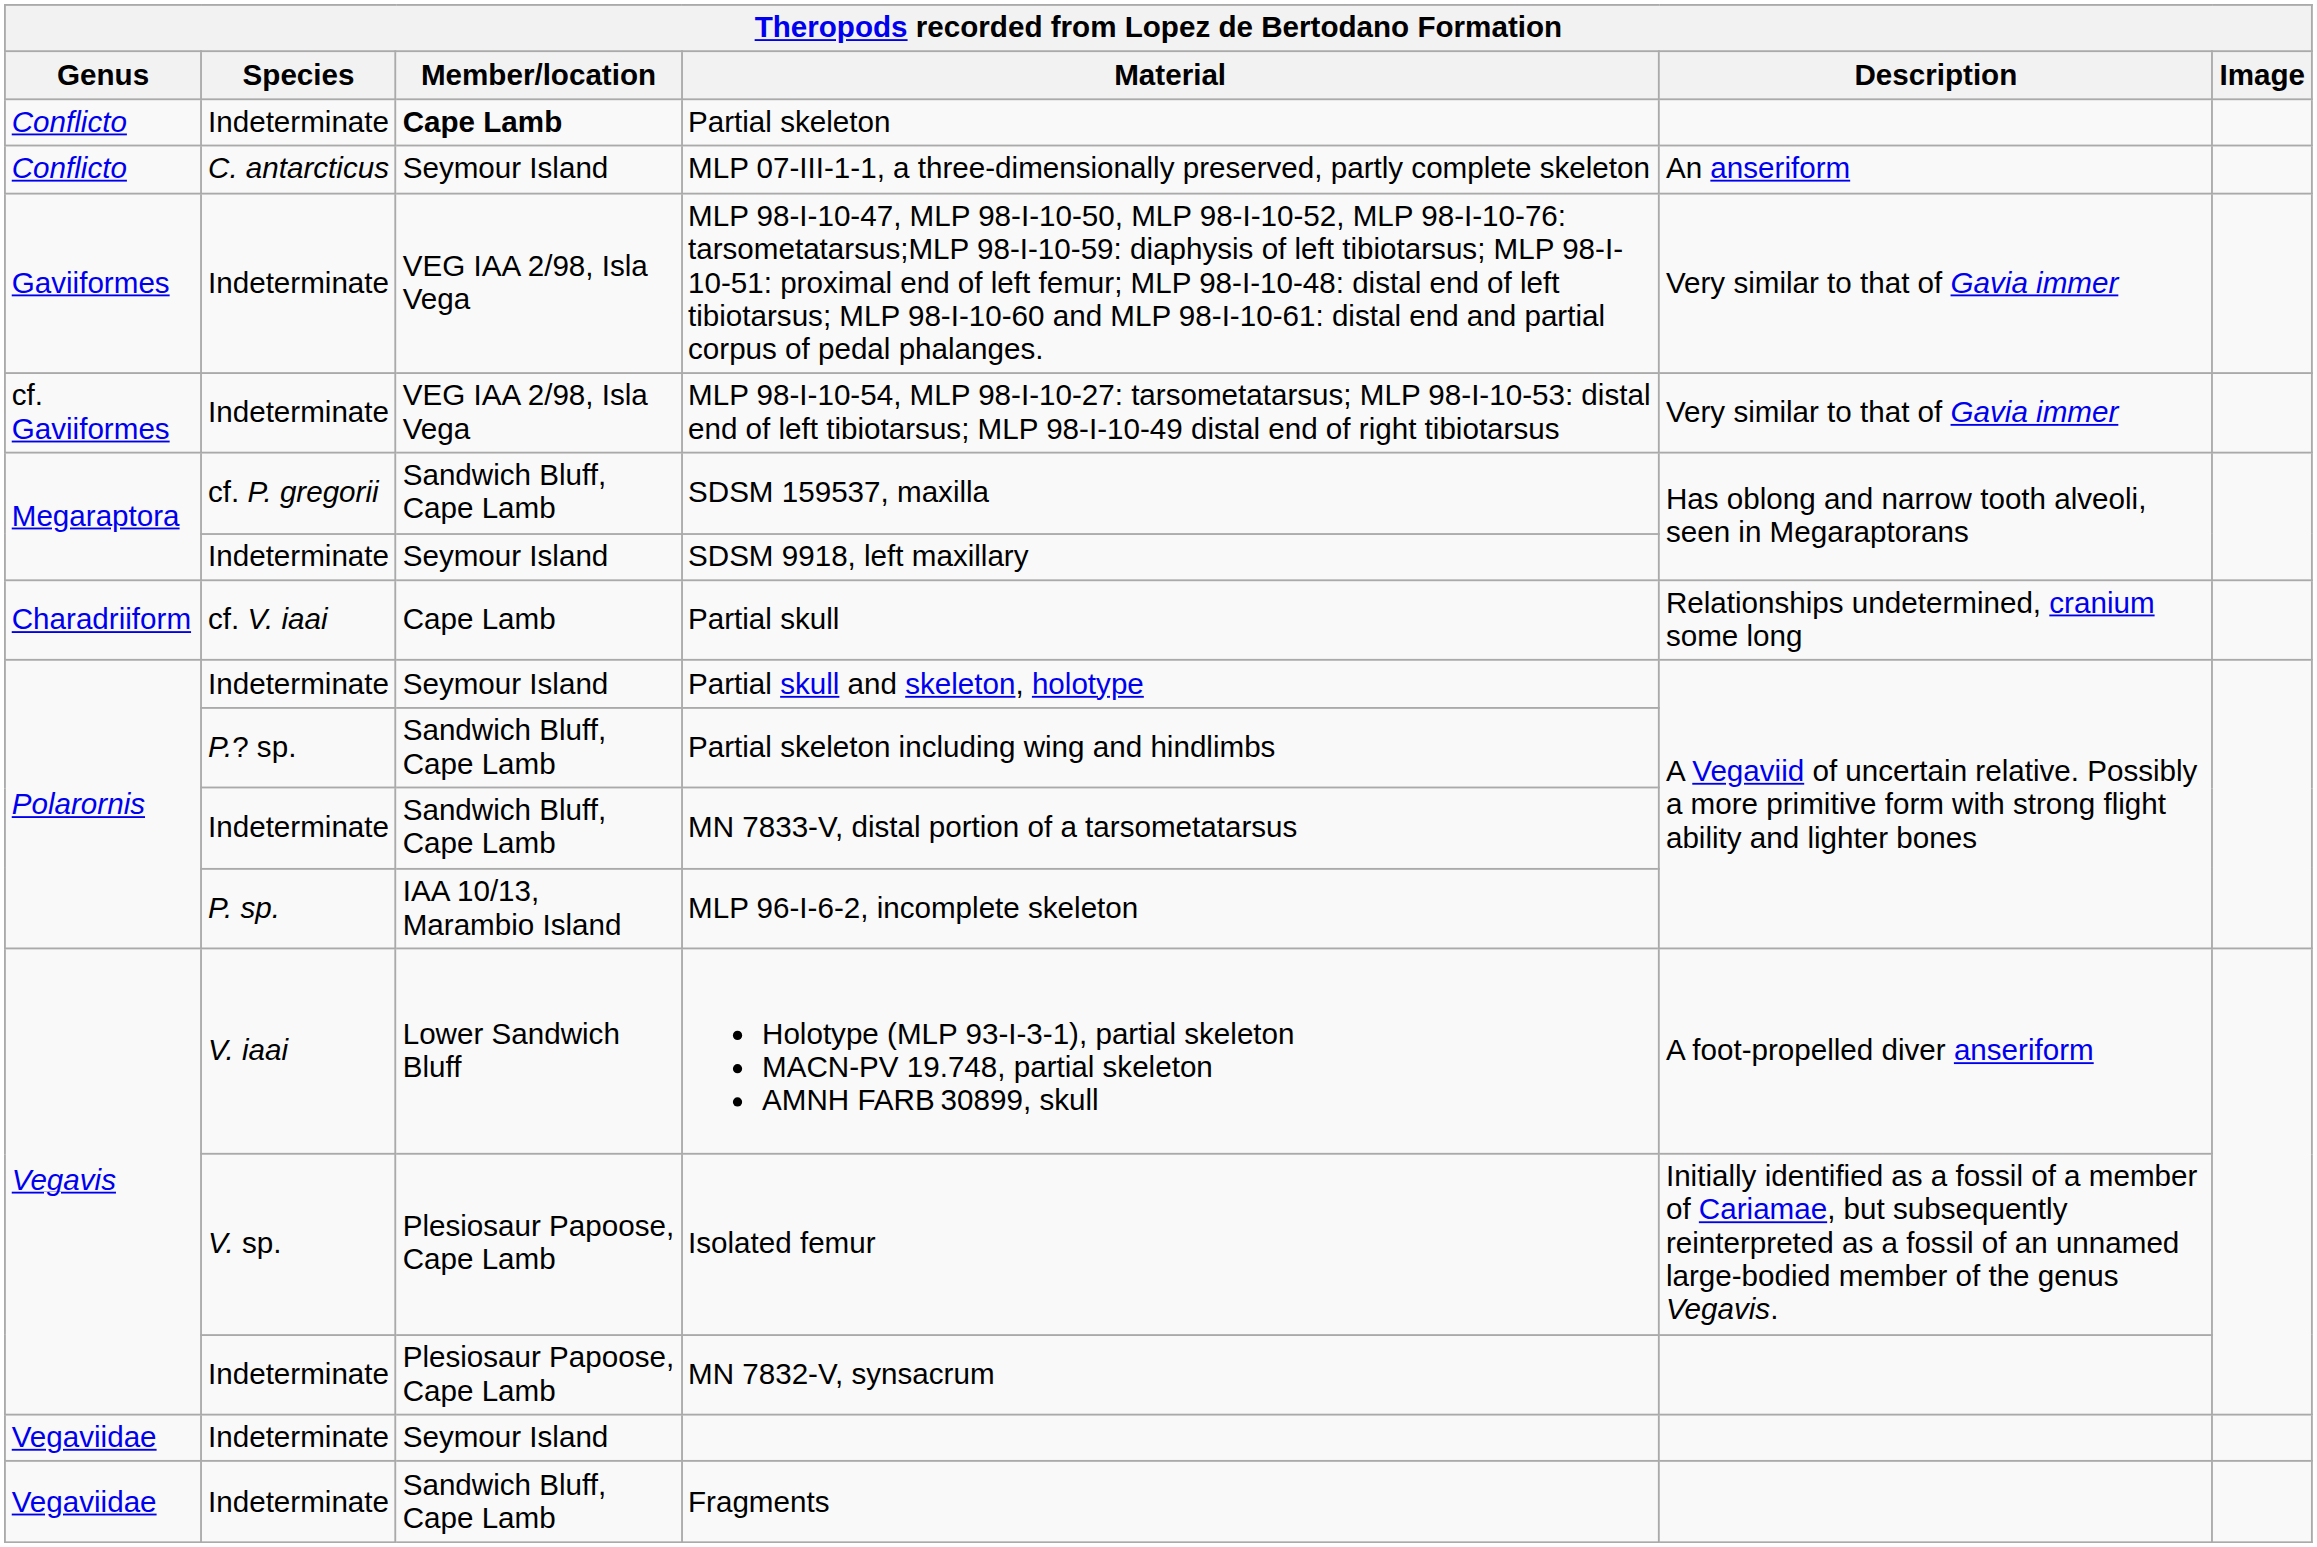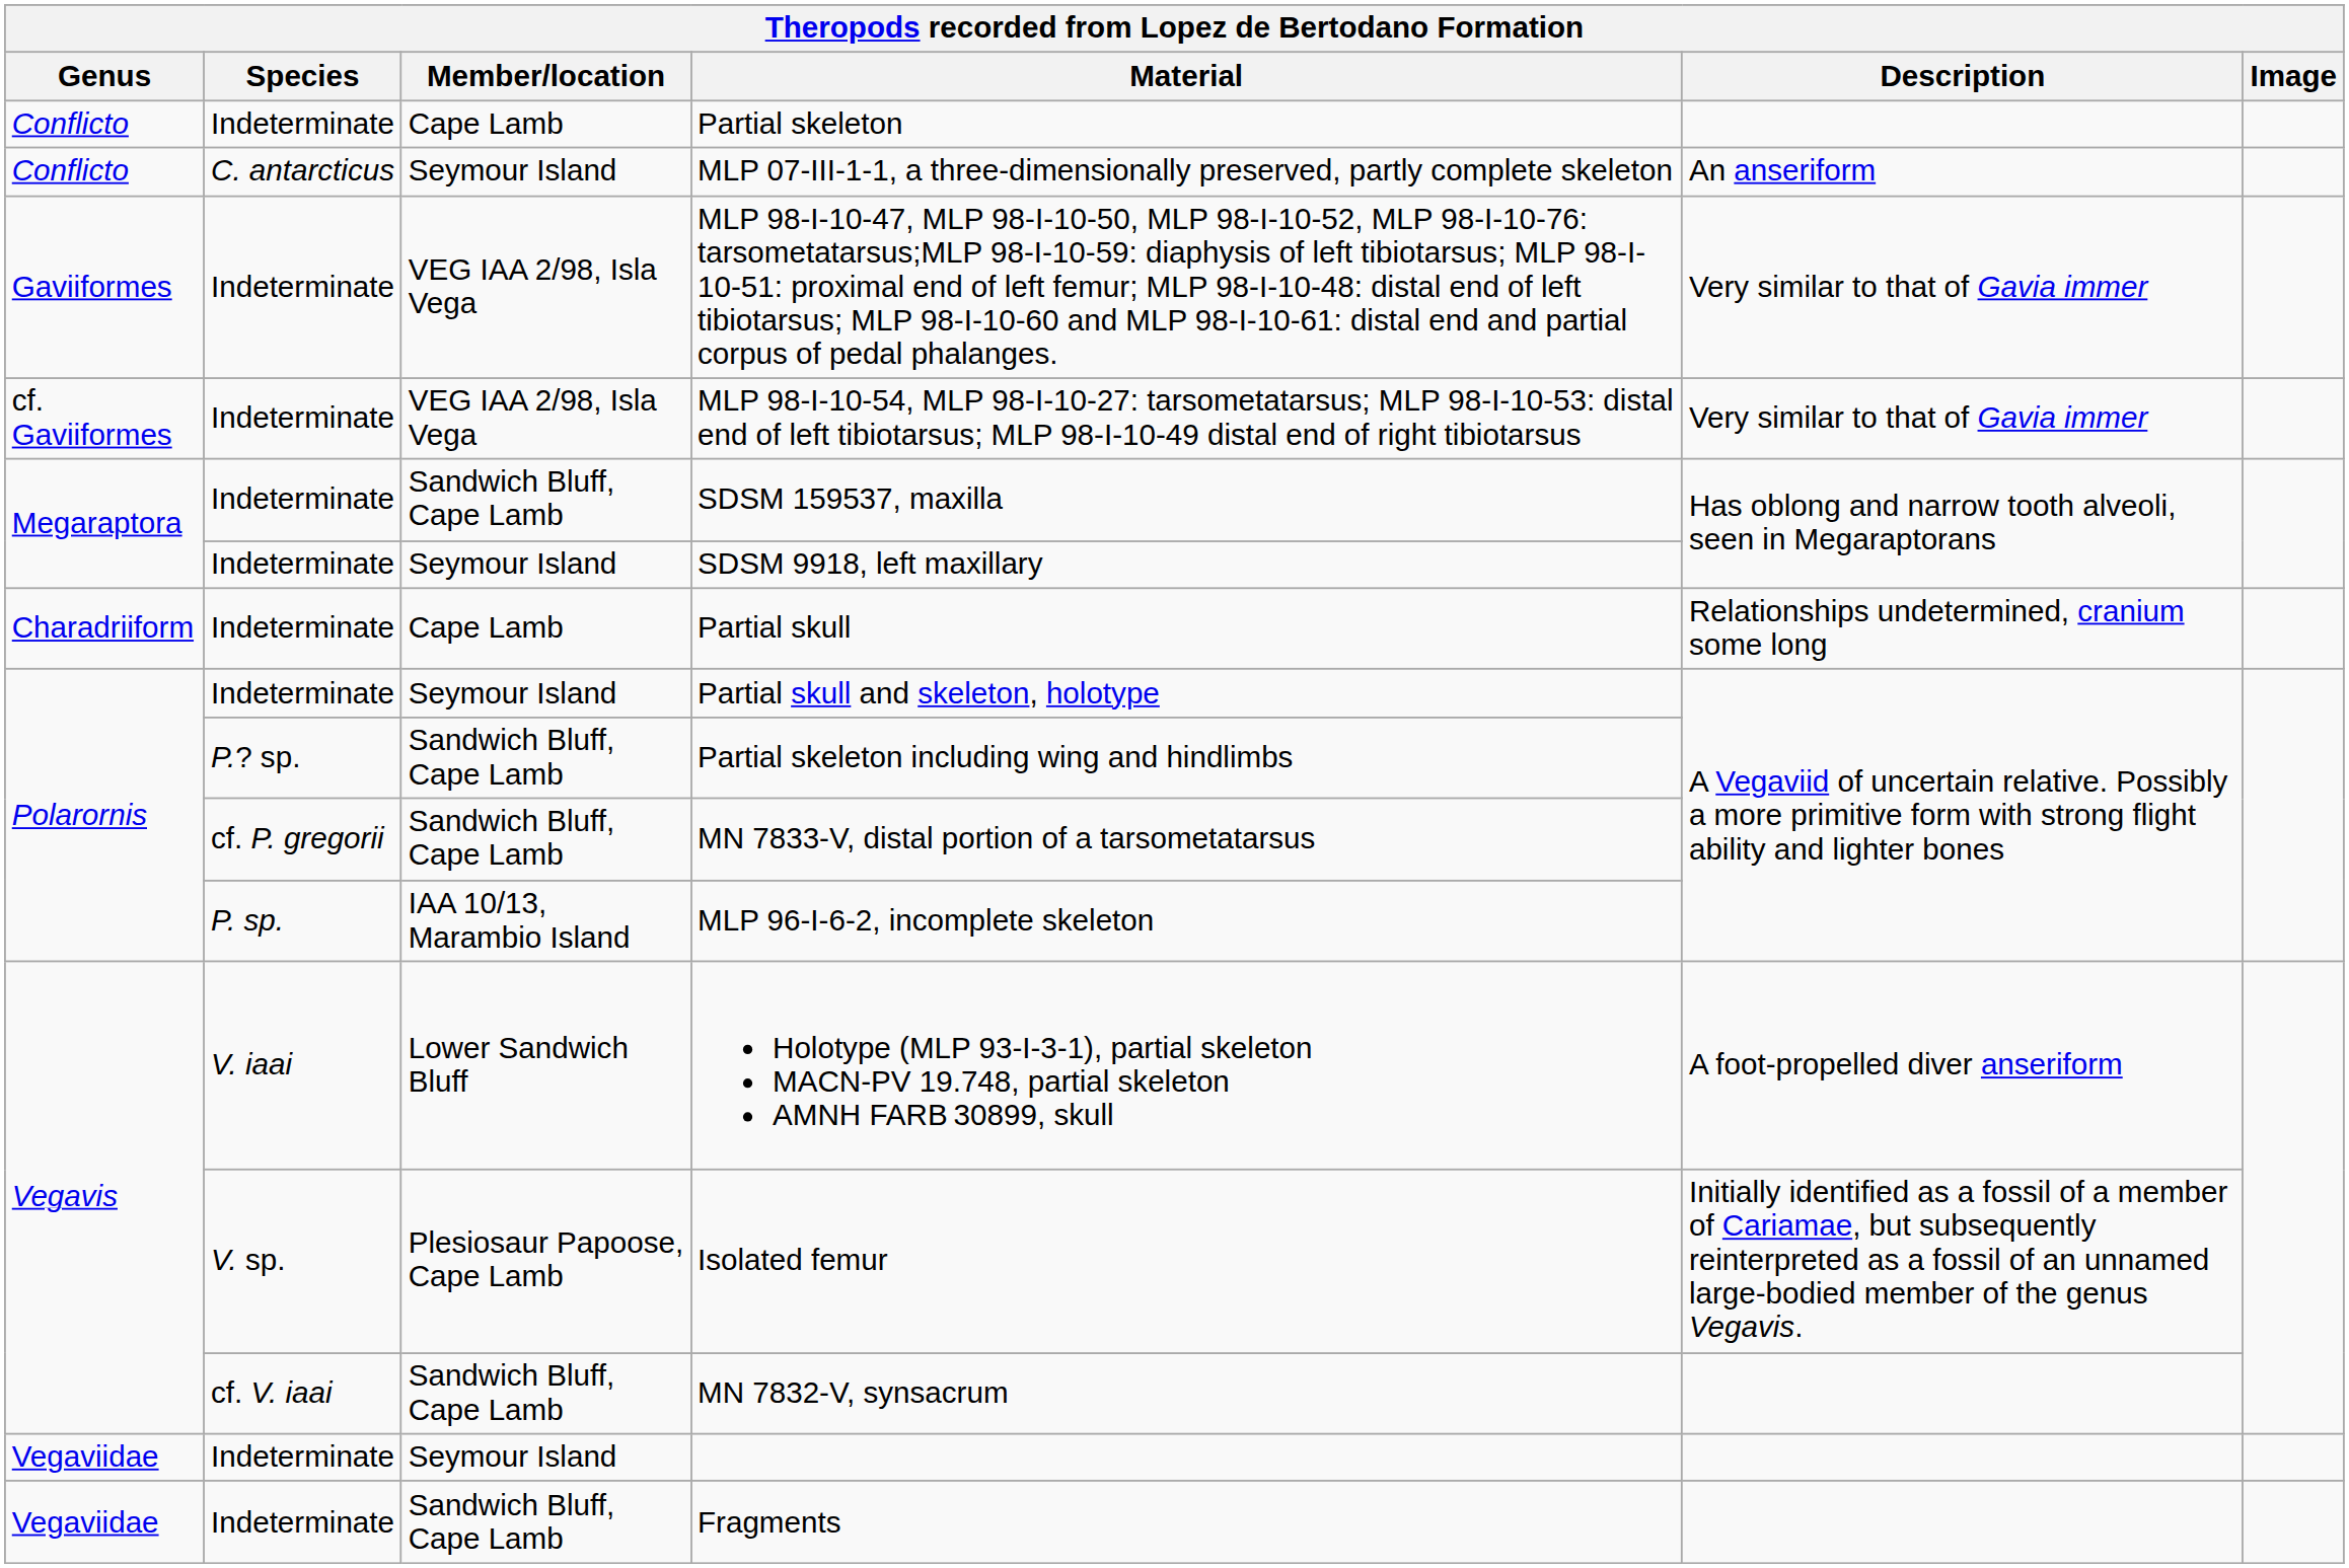Partial skeleton | Member/location: bold -> normal
SDSM 159537, maxilla | Species: cf. P. gregorii -> Indeterminate
Partial skull | Species: cf. V. iaai -> Indeterminate
MN 7833-V, distal portion of a tarsometatarsus | Species: Indeterminate -> cf. P. gregorii
MN 7832-V, synsacrum | Species: Indeterminate -> cf. V. iaai
MN 7832-V, synsacrum | Member/location: Plesiosaur Papoose, Cape Lamb -> Sandwich Bluff, Cape Lamb
